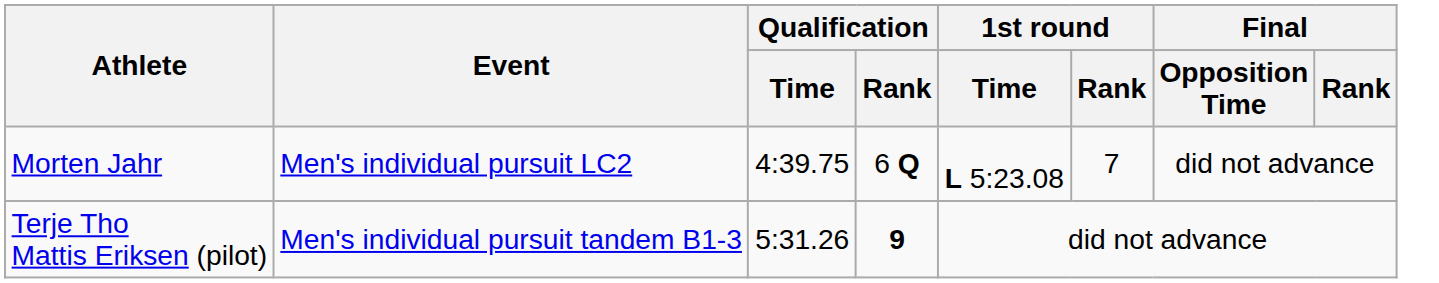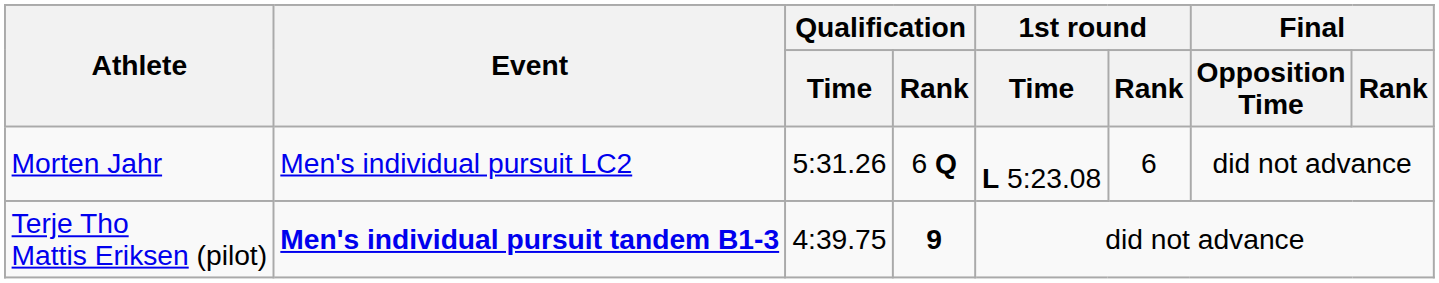Morten Jahr | Qualification / Time: 4:39.75 -> 5:31.26
Morten Jahr | 1st round / Rank: 7 -> 6
Terje Tho Mattis Eriksen (pilot) | Event: normal -> bold
Terje Tho Mattis Eriksen (pilot) | Qualification / Time: 5:31.26 -> 4:39.75
